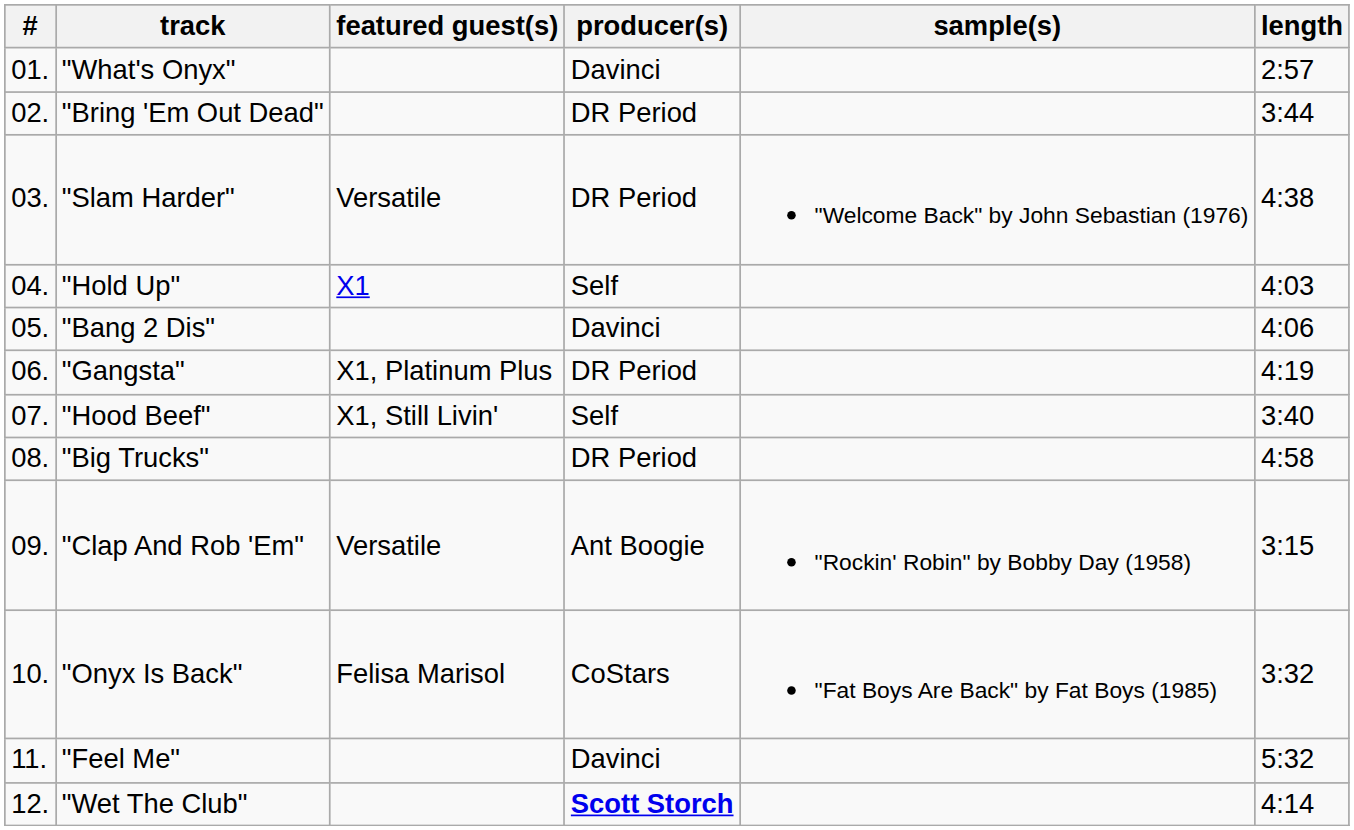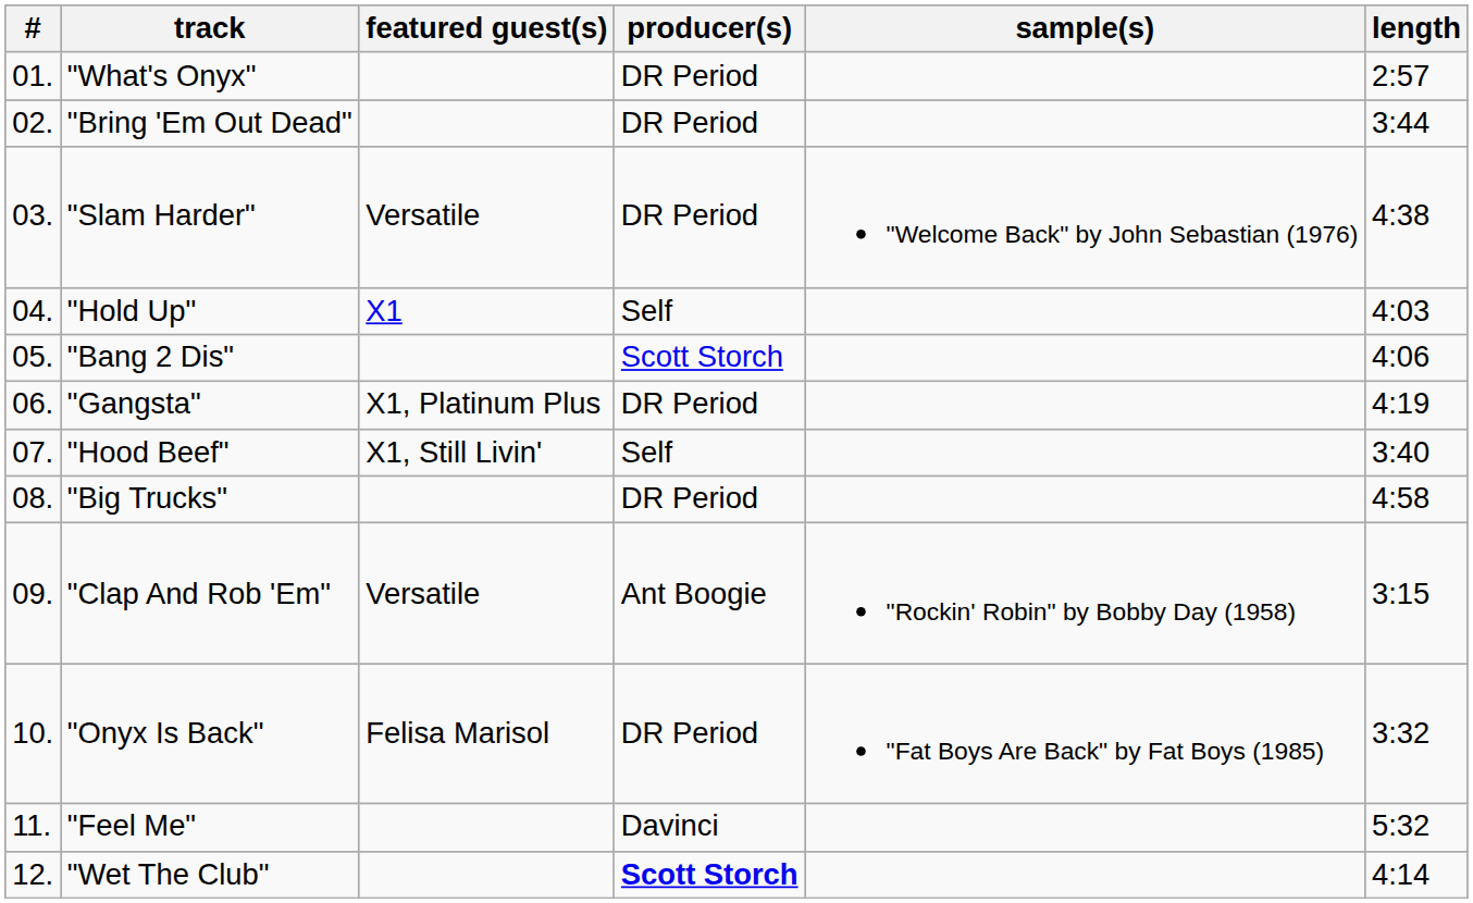"What's Onyx" | producer(s): Davinci -> DR Period
"Bang 2 Dis" | producer(s): Davinci -> Scott Storch
"Onyx Is Back" | producer(s): CoStars -> DR Period
